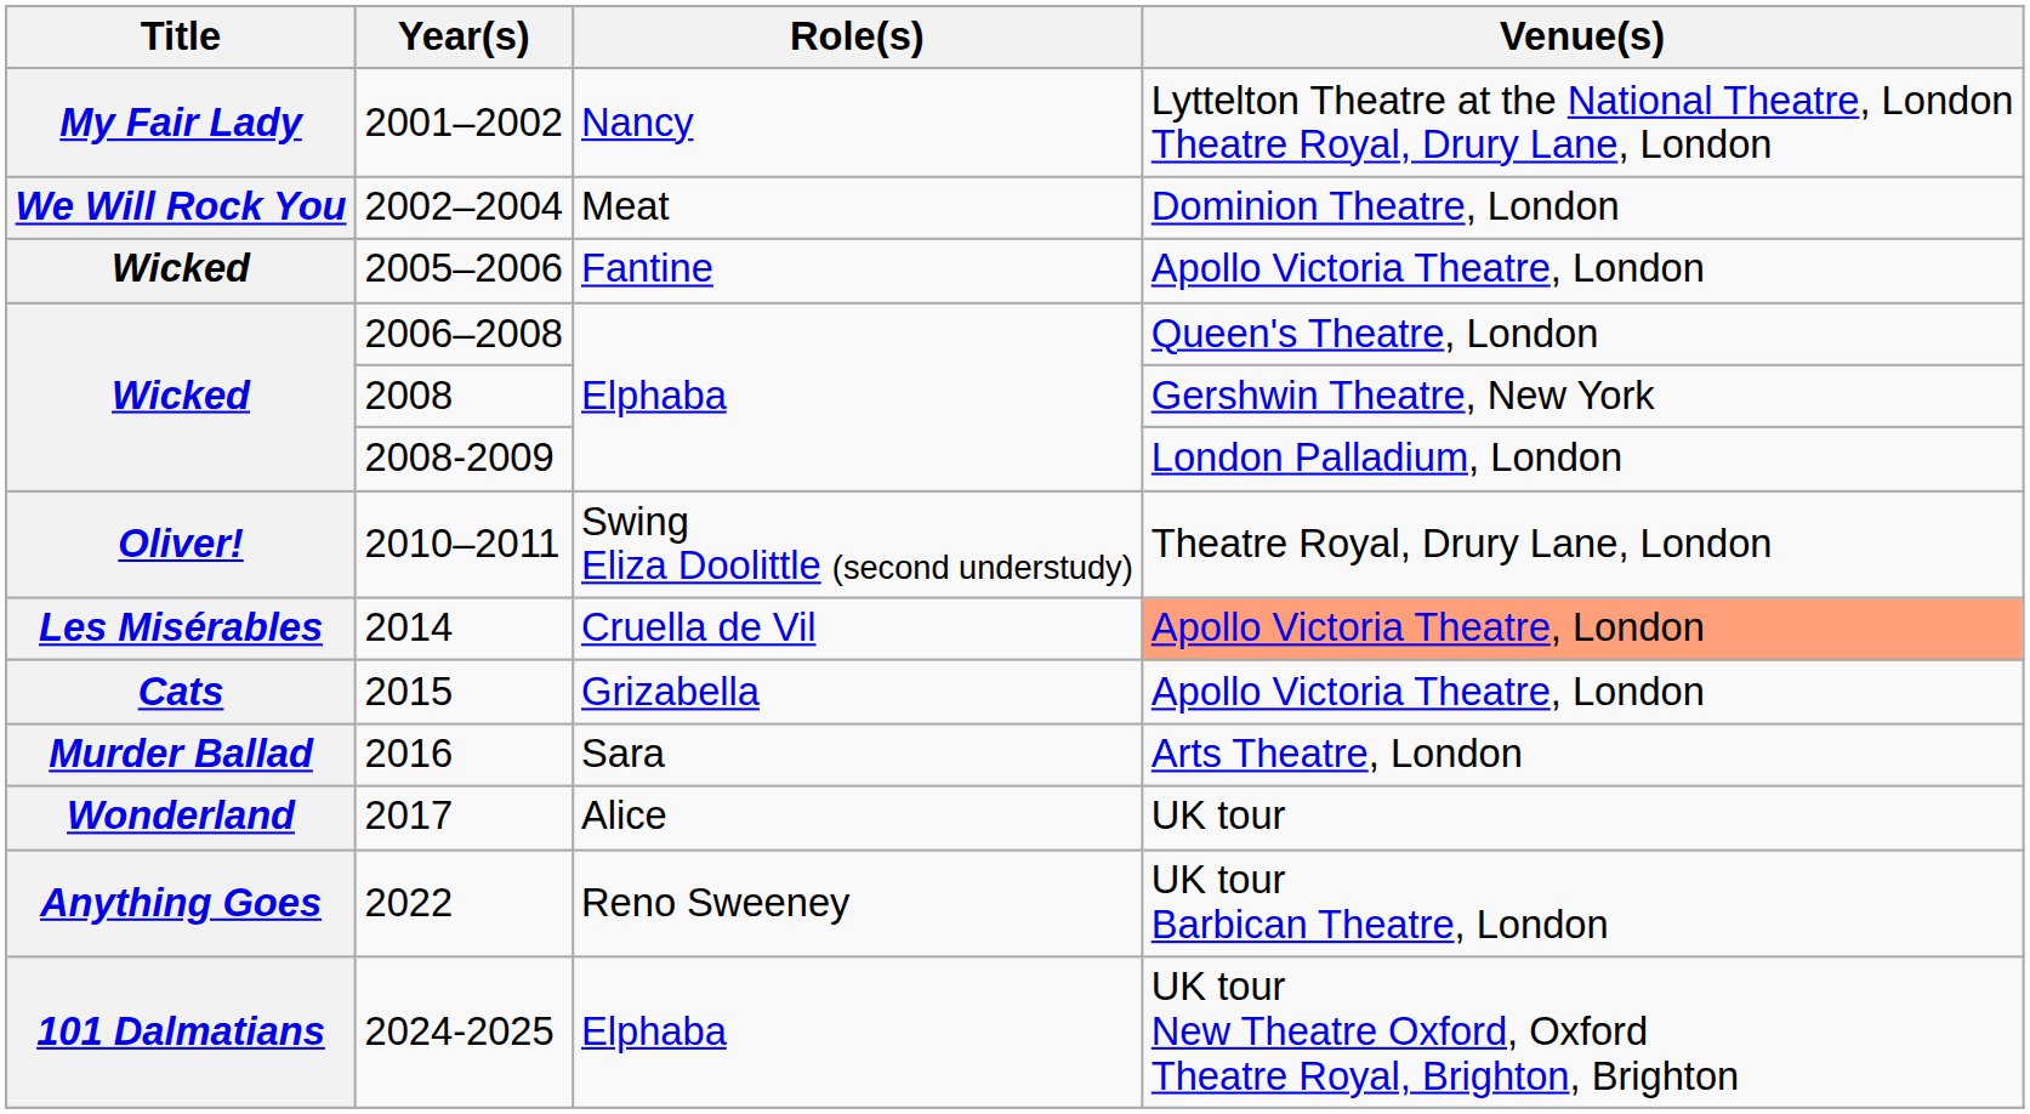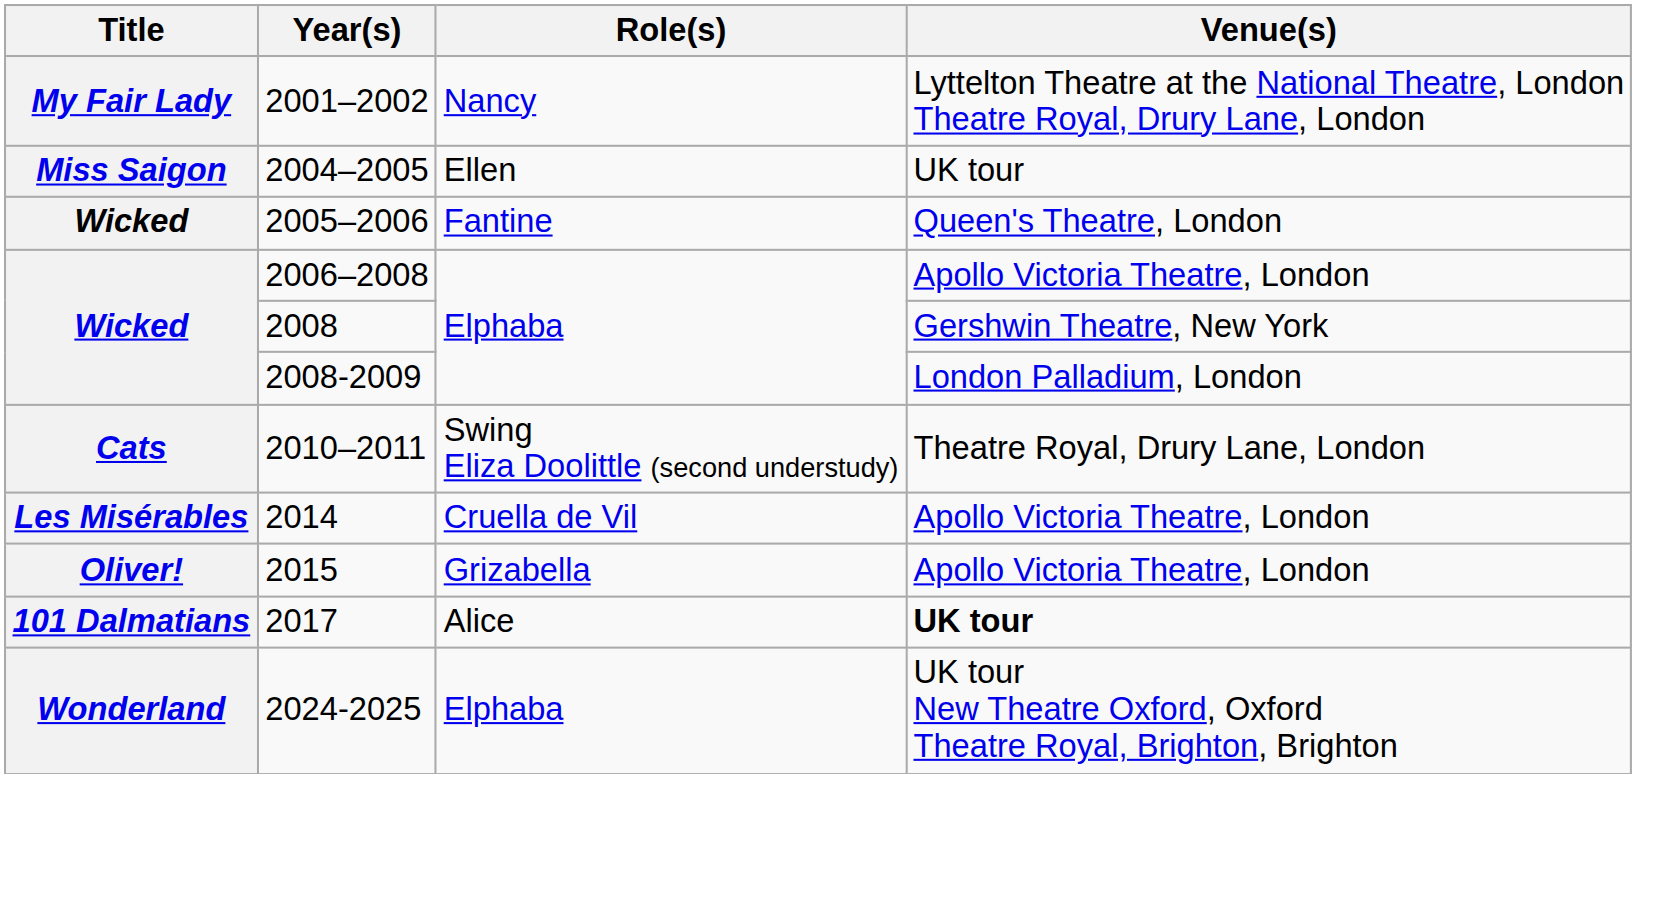- row: We Will Rock You | 2002–2004 | Meat | Dominion Theatre, London
+ row: Miss Saigon | 2004–2005 | Ellen | UK tour
2005–2006 | Venue(s): Apollo Victoria Theatre, London -> Queen's Theatre, London
2006–2008 | Venue(s): Queen's Theatre, London -> Apollo Victoria Theatre, London
2010–2011 | Title: Oliver! -> Cats
2014 | Venue(s): lightsalmon background -> no background
2015 | Title: Cats -> Oliver!
- row: Murder Ballad | 2016 | Sara | Arts Theatre, London
2017 | Title: Wonderland -> 101 Dalmatians
2017 | Venue(s): normal -> bold
- row: Anything Goes | 2022 | Reno Sweeney | UK tour Barbican Theatre, London
2024-2025 | Title: 101 Dalmatians -> Wonderland
